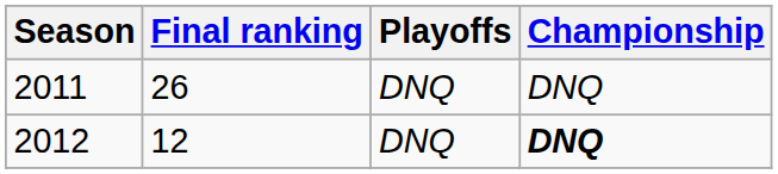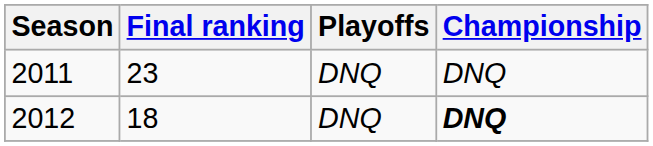2011 | Final ranking: 26 -> 23
2012 | Final ranking: 12 -> 18
